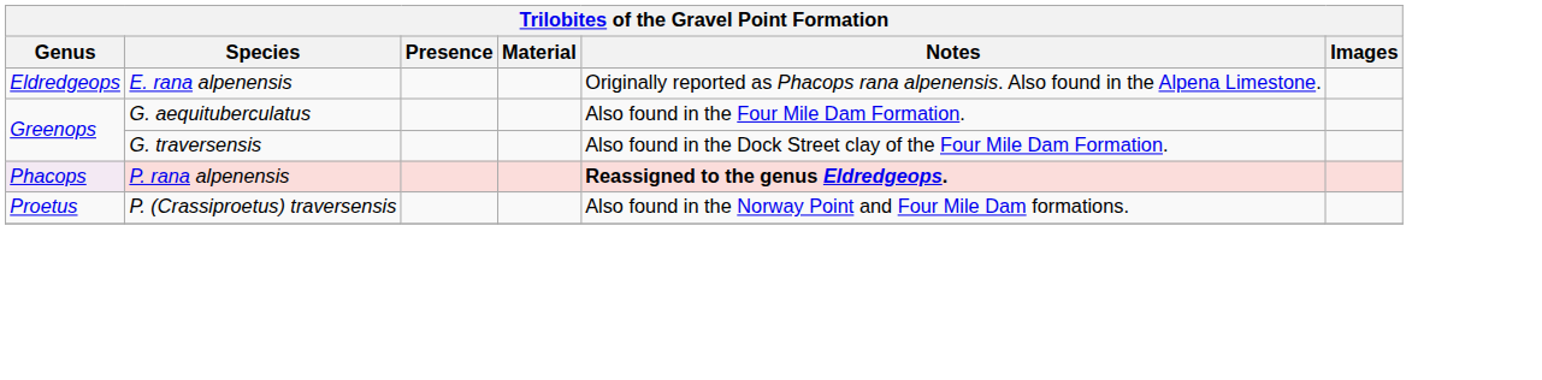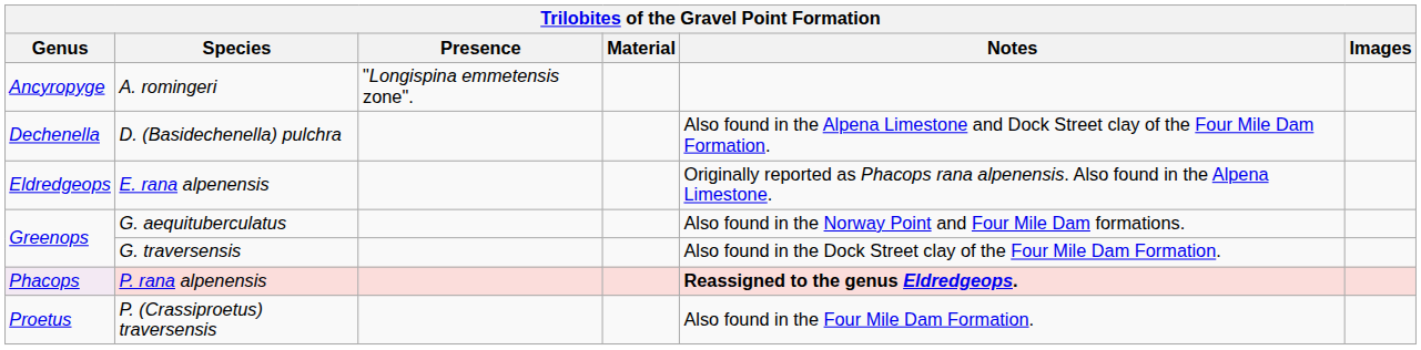+ row: Ancyropyge | A. romingeri | "Longispina emmetensis zone".
+ row: Dechenella | D. (Basidechenella) pulchra | Also found in the Alpena Limestone and Dock Street clay of the Four Mile Dam Formation.
G. aequituberculatus | Notes: Also found in the Four Mile Dam Formation. -> Also found in the Norway Point and Four Mile Dam formations.
P. (Crassiproetus) traversensis | Notes: Also found in the Norway Point and Four Mile Dam formations. -> Also found in the Four Mile Dam Formation.
